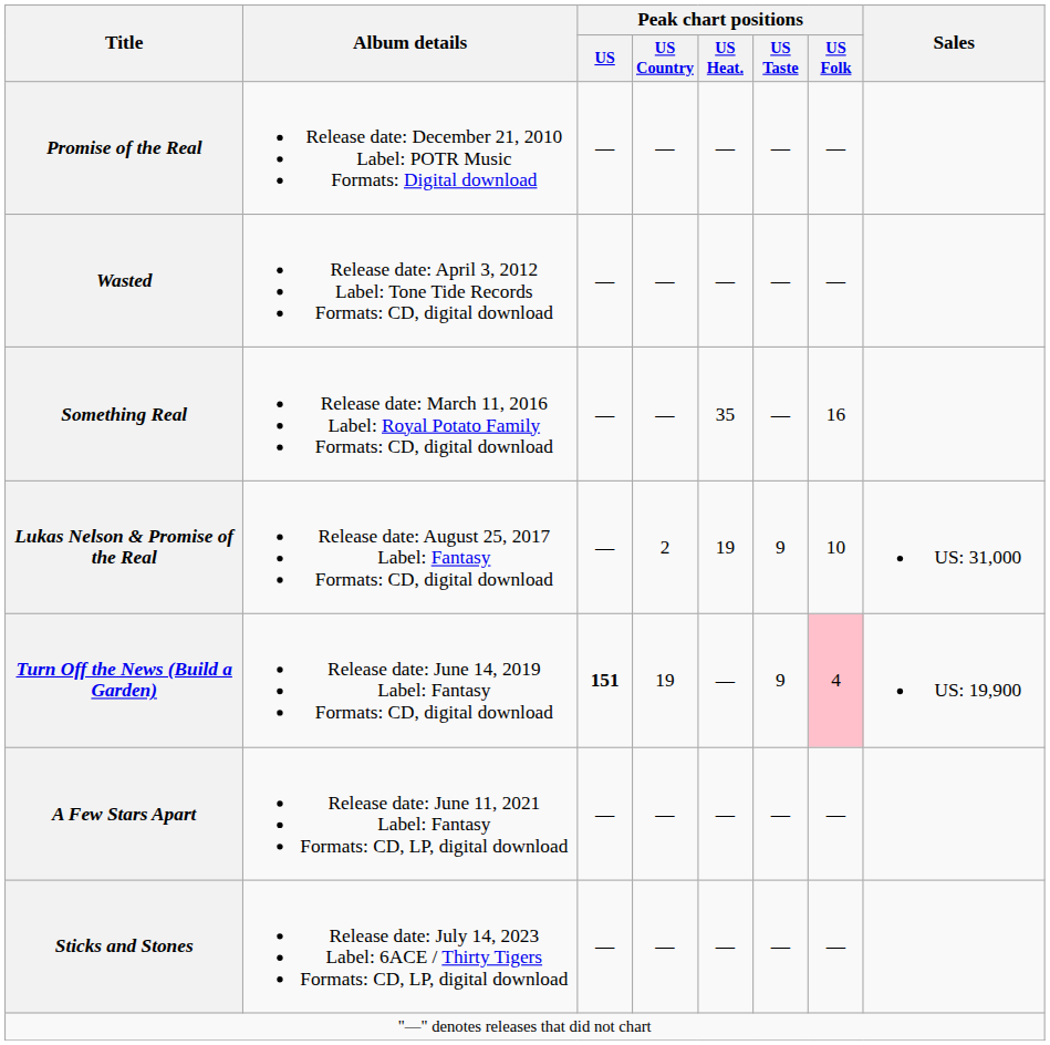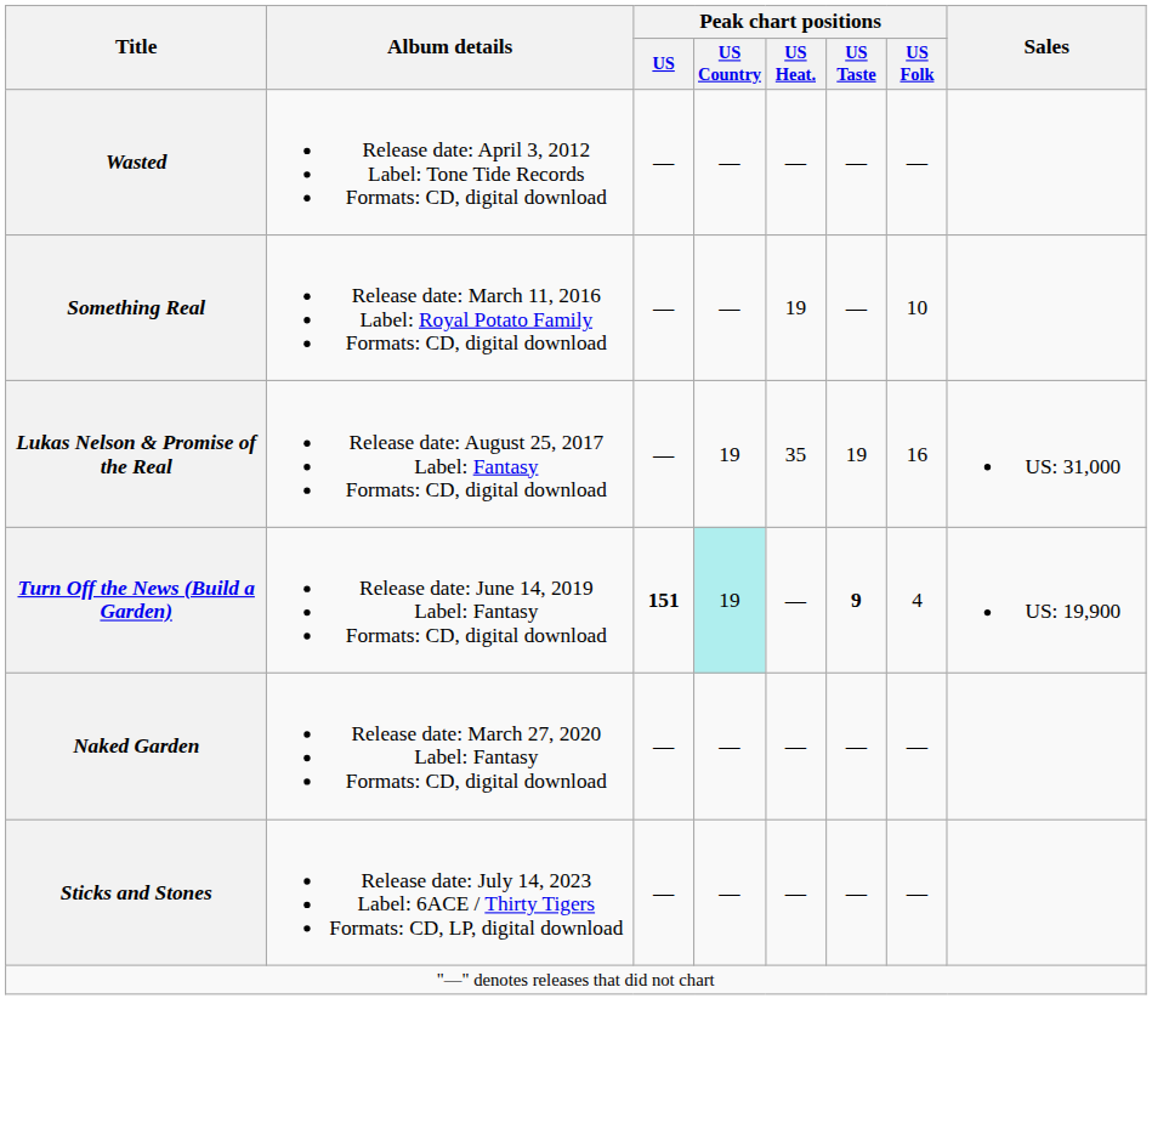- row: Promise of the Real | Release date: December 21, 2010 Label: POTR Music Formats: Digital download | — | — | — | — | —
Something Real | Peak chart positions / US Heat.: 35 -> 19
Something Real | Peak chart positions / US Folk: 16 -> 10
Lukas Nelson & Promise of the Real | Peak chart positions / US Country: 2 -> 19
Lukas Nelson & Promise of the Real | Peak chart positions / US Heat.: 19 -> 35
Lukas Nelson & Promise of the Real | Peak chart positions / US Taste: 9 -> 19
Lukas Nelson & Promise of the Real | Peak chart positions / US Folk: 10 -> 16
Turn Off the News (Build a Garden) | Peak chart positions / US Country: no background -> paleturquoise background
Turn Off the News (Build a Garden) | Peak chart positions / US Taste: normal -> bold
Turn Off the News (Build a Garden) | Peak chart positions / US Folk: pink background -> no background
+ row: Naked Garden | Release date: March 27, 2020 Label: Fantasy Formats: CD, digital download | — | — | — | — | —
- row: A Few Stars Apart | Release date: June 11, 2021 Label: Fantasy Formats: CD, LP, digital download | — | — | — | — | —
